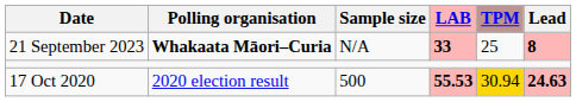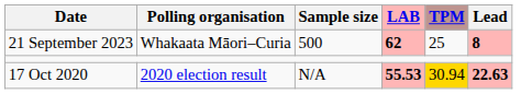21 September 2023 | Polling organisation: bold -> normal
21 September 2023 | Sample size: N/A -> 500
21 September 2023 | LAB: 33 -> 62
17 Oct 2020 | Sample size: 500 -> N/A
17 Oct 2020 | Lead: 24.63 -> 22.63
